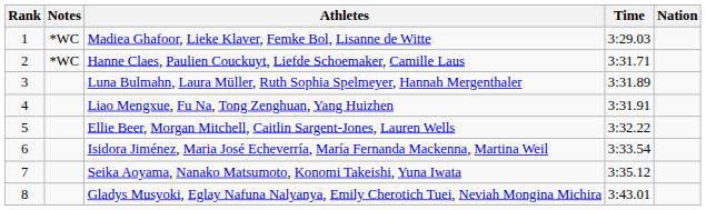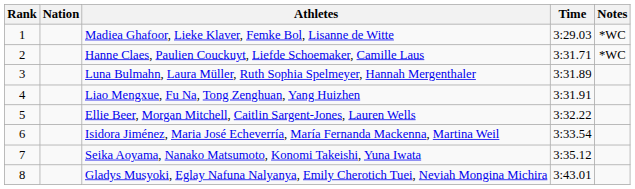columns swapped: Nation <-> Notes
